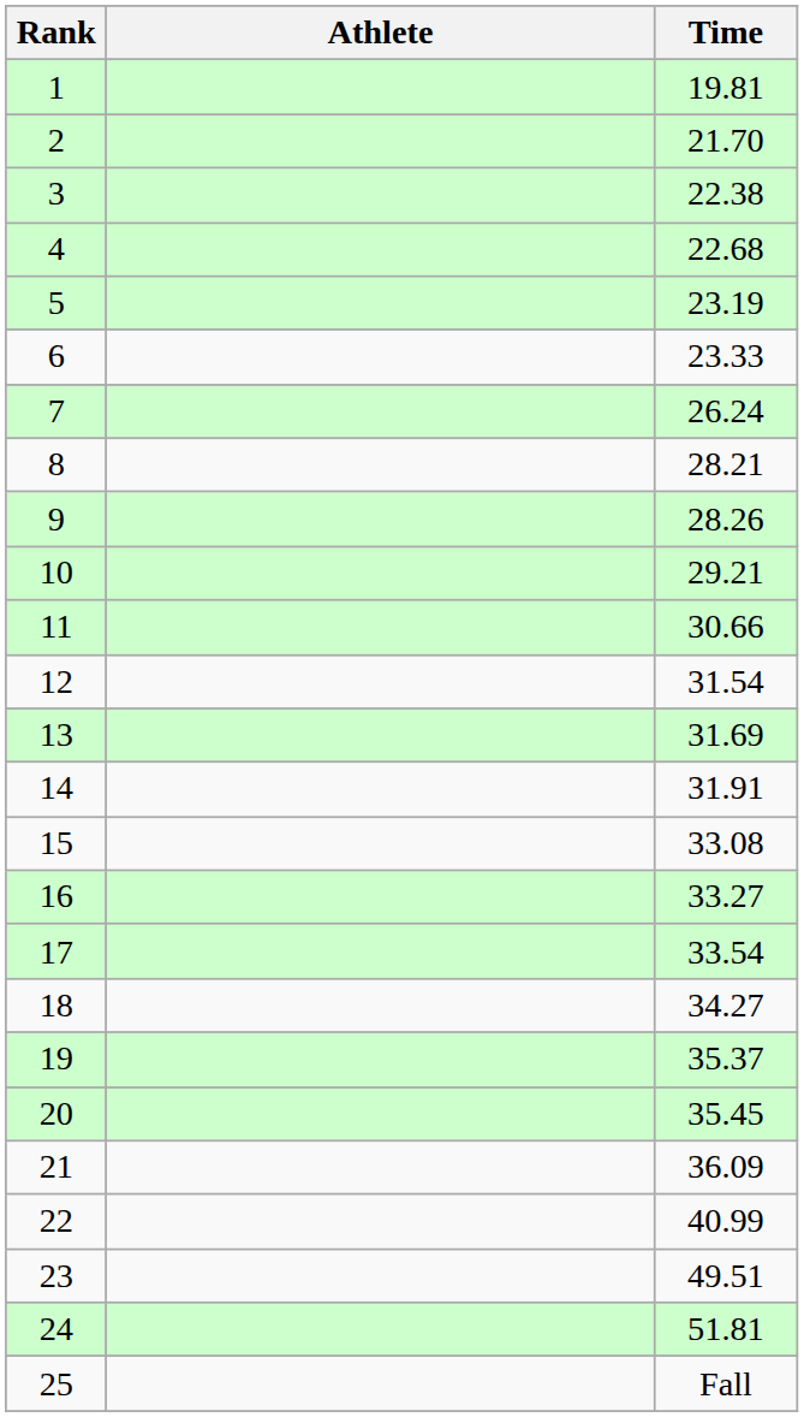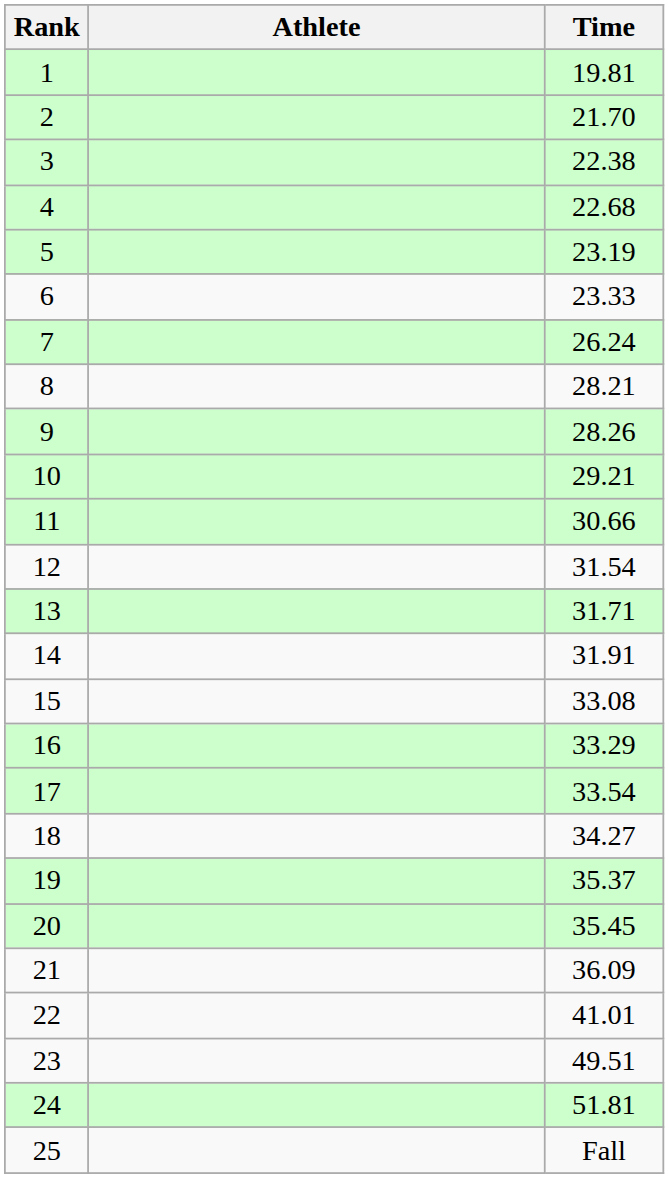13 | Time: 31.69 -> 31.71
16 | Time: 33.27 -> 33.29
22 | Time: 40.99 -> 41.01
